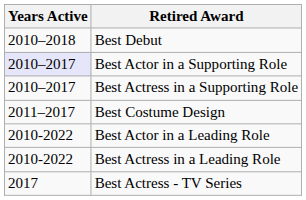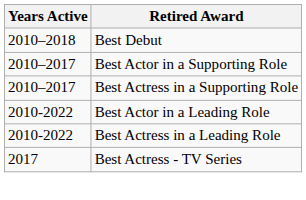Best Actor in a Supporting Role | Years Active: lavender background -> no background
- row: 2011–2017 | Best Costume Design
